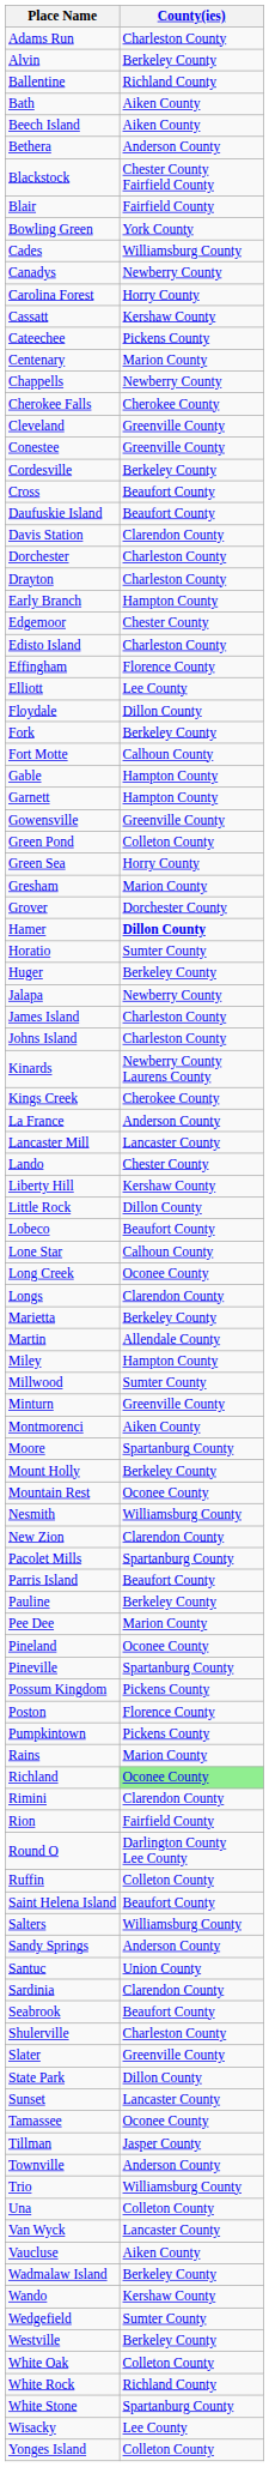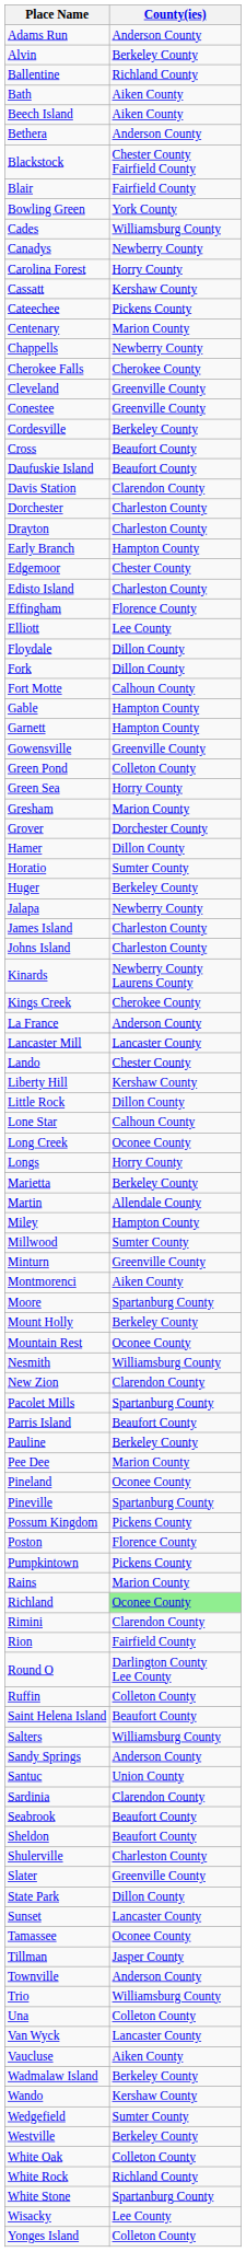Adams Run | County(ies): Charleston County -> Anderson County
Fork | County(ies): Berkeley County -> Dillon County
Hamer | County(ies): bold -> normal
- row: Lobeco | Beaufort County
Longs | County(ies): Clarendon County -> Horry County
+ row: Sheldon | Beaufort County
